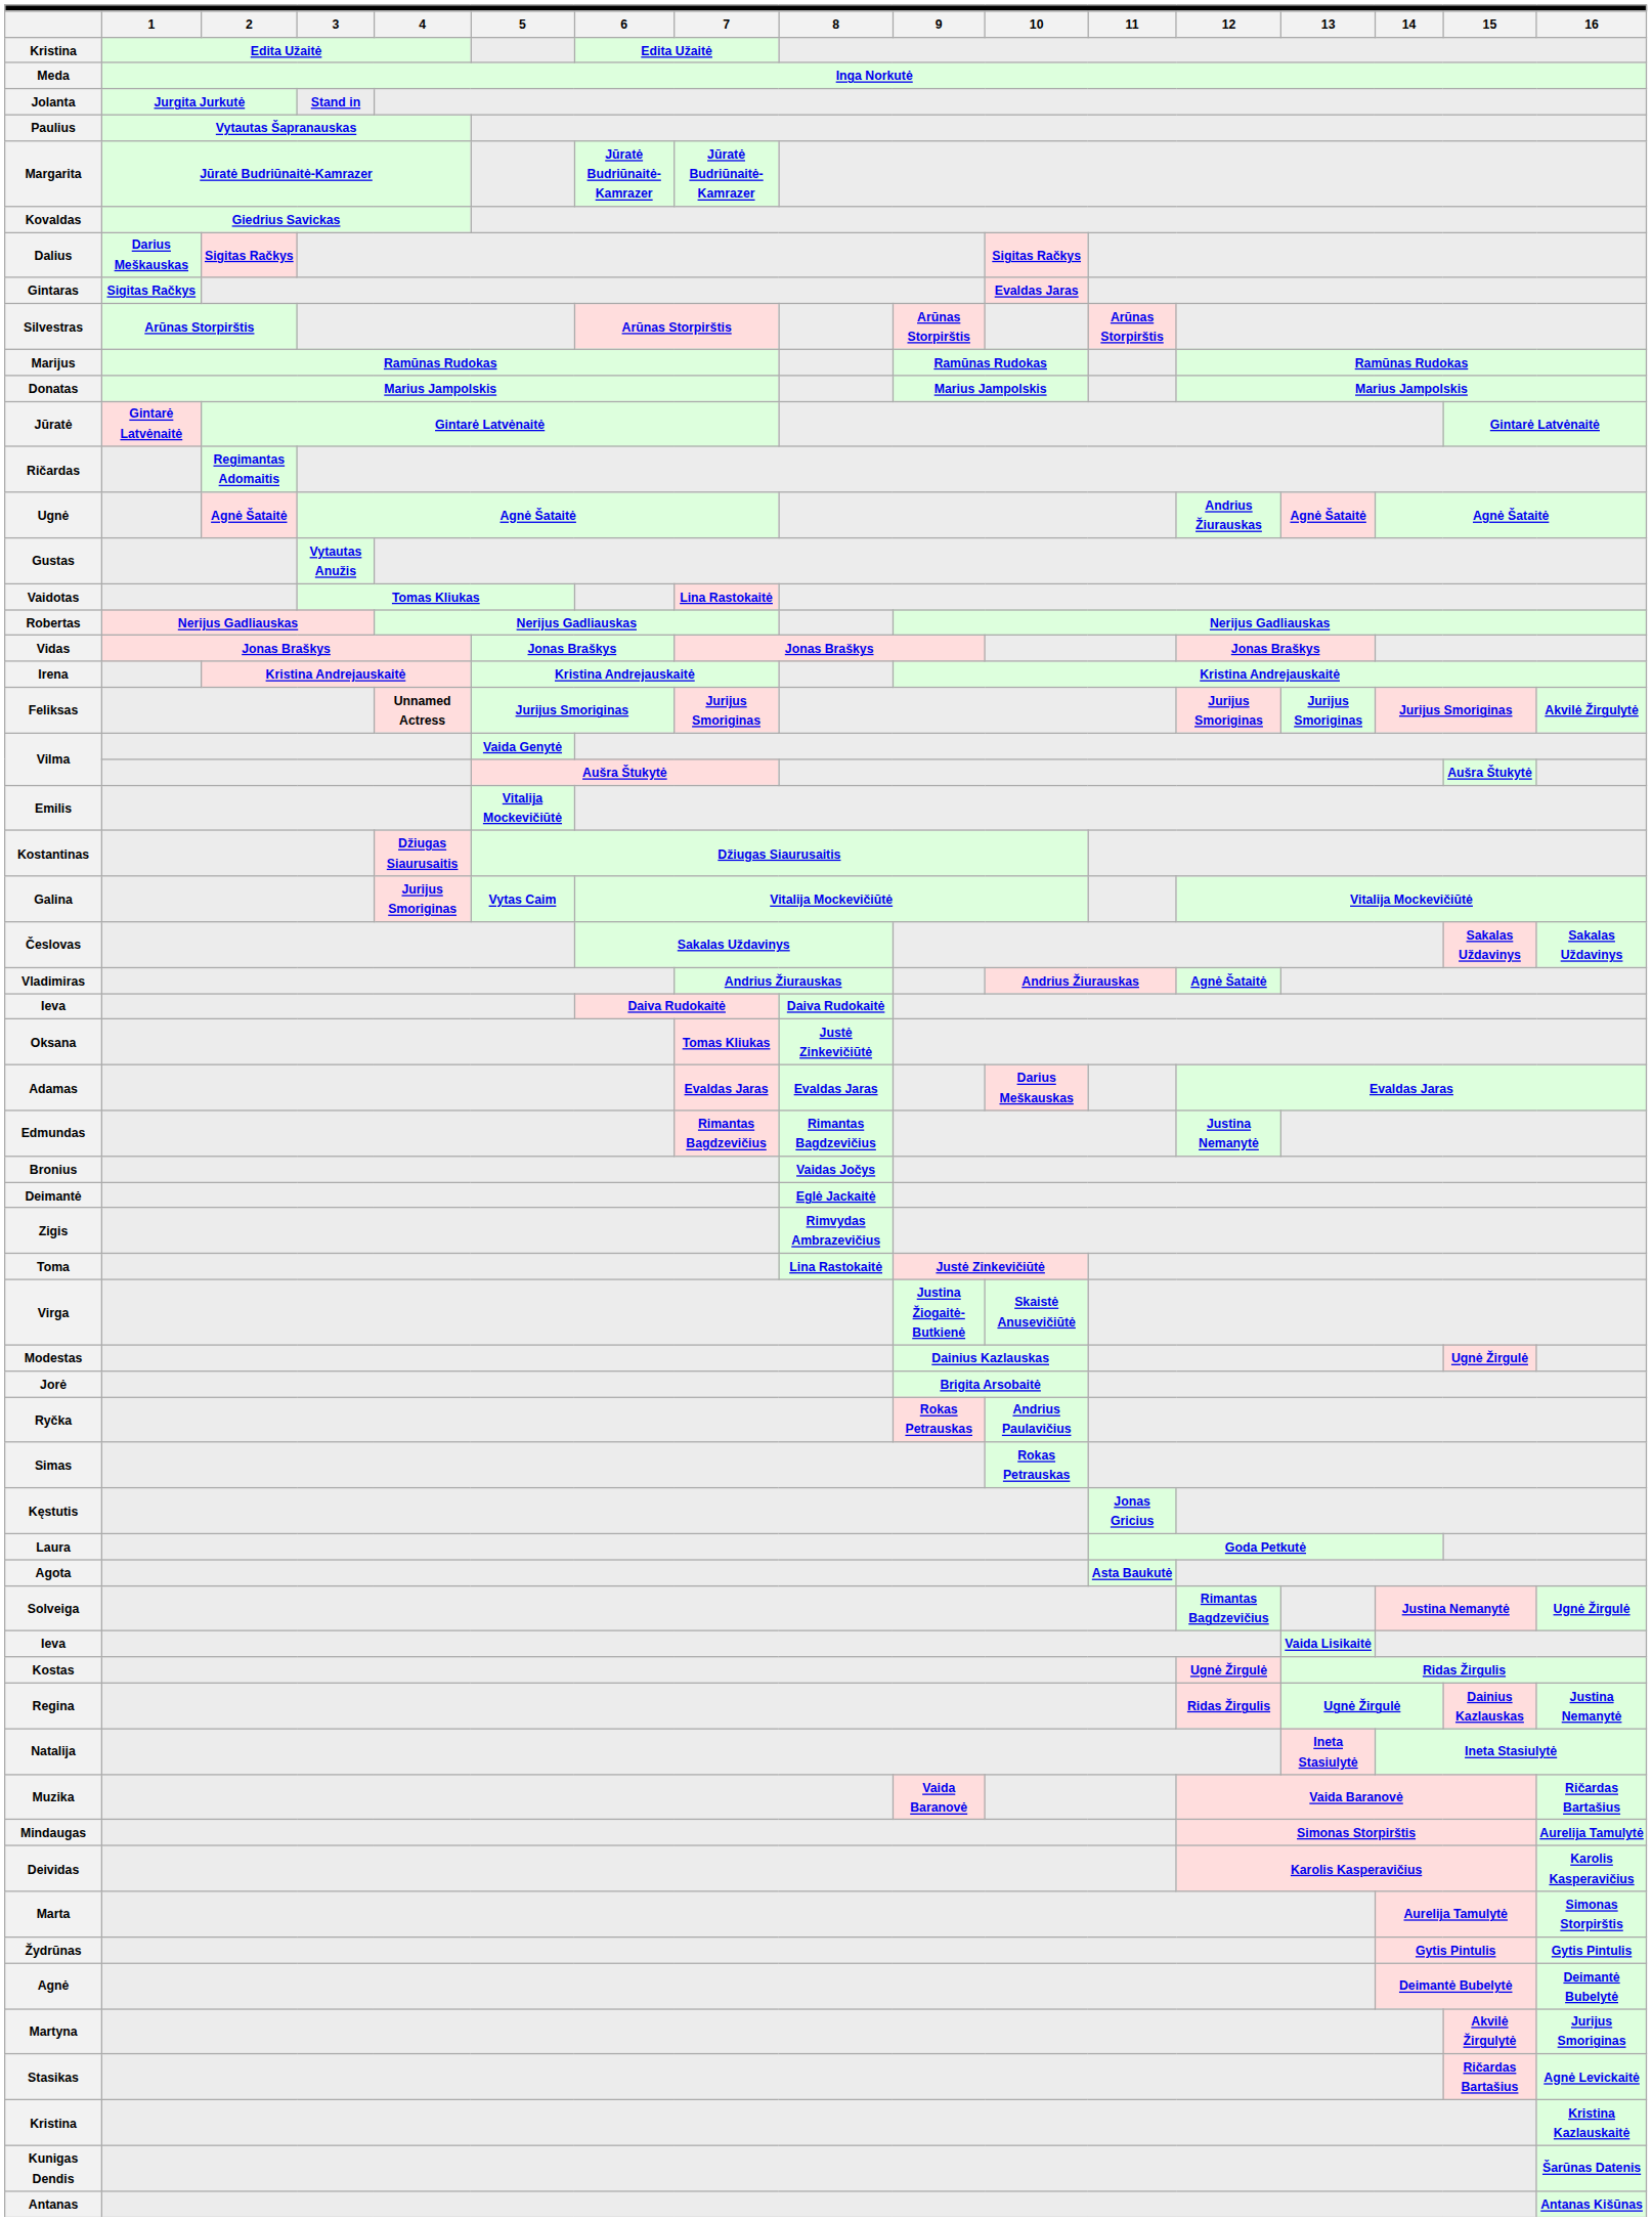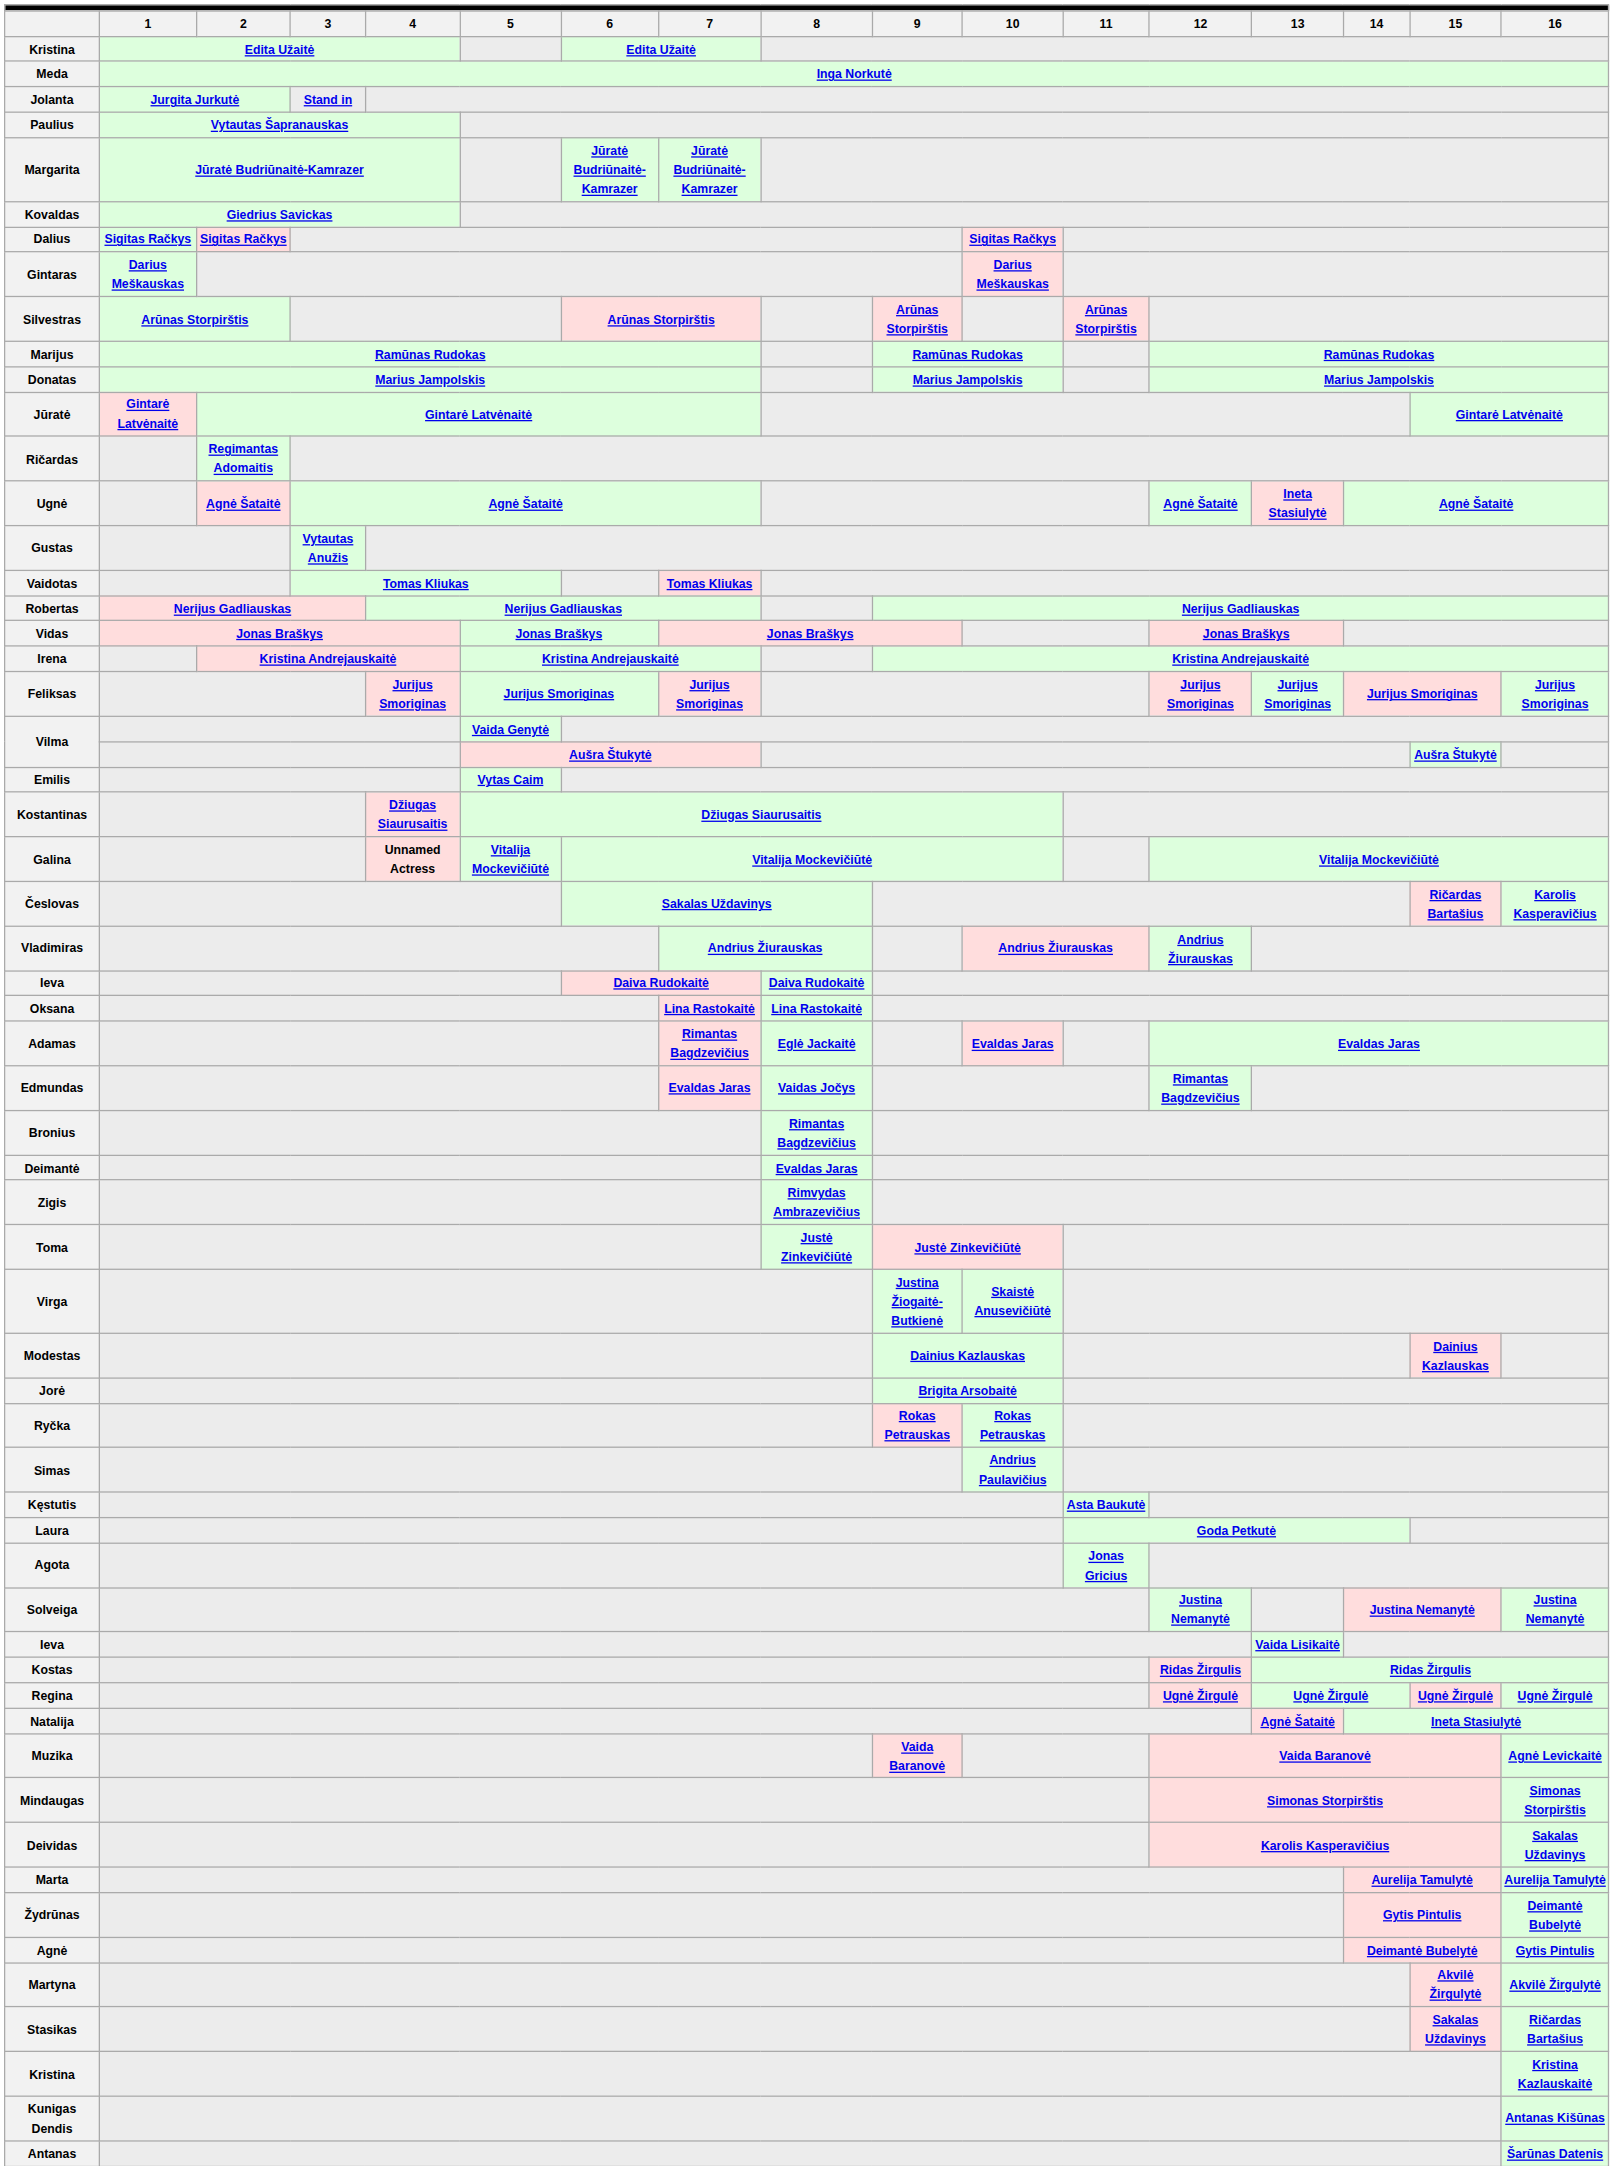Dalius | 1: Darius Meškauskas -> Sigitas Račkys
Gintaras | 1: Sigitas Račkys -> Darius Meškauskas
Gintaras | 10: Evaldas Jaras -> Darius Meškauskas
Ugnė | 12: Andrius Žiurauskas -> Agnė Šataitė
Ugnė | 13: Agnė Šataitė -> Ineta Stasiulytė
Vaidotas | 7: Lina Rastokaitė -> Tomas Kliukas
Feliksas | 4: Unnamed Actress -> Jurijus Smoriginas
Feliksas | 16: Akvilė Žirgulytė -> Jurijus Smoriginas
Emilis | 5: Vitalija Mockevičiūtė -> Vytas Caim
Galina | 4: Jurijus Smoriginas -> Unnamed Actress
Galina | 5: Vytas Caim -> Vitalija Mockevičiūtė
Česlovas | 15: Sakalas Uždavinys -> Ričardas Bartašius
Česlovas | 16: Sakalas Uždavinys -> Karolis Kasperavičius
Vladimiras | 12: Agnė Šataitė -> Andrius Žiurauskas
Oksana | 7: Tomas Kliukas -> Lina Rastokaitė
Oksana | 8: Justė Zinkevičiūtė -> Lina Rastokaitė
Adamas | 7: Evaldas Jaras -> Rimantas Bagdzevičius
Adamas | 8: Evaldas Jaras -> Eglė Jackaitė
Adamas | 10: Darius Meškauskas -> Evaldas Jaras
Edmundas | 7: Rimantas Bagdzevičius -> Evaldas Jaras
Edmundas | 8: Rimantas Bagdzevičius -> Vaidas Jočys
Edmundas | 12: Justina Nemanytė -> Rimantas Bagdzevičius
Bronius | 8: Vaidas Jočys -> Rimantas Bagdzevičius
Deimantė | 8: Eglė Jackaitė -> Evaldas Jaras
Toma | 8: Lina Rastokaitė -> Justė Zinkevičiūtė
Modestas | 15: Ugnė Žirgulė -> Dainius Kazlauskas
Ryčka | 10: Andrius Paulavičius -> Rokas Petrauskas
Simas | 10: Rokas Petrauskas -> Andrius Paulavičius
Kęstutis | 11: Jonas Gricius -> Asta Baukutė
Agota | 11: Asta Baukutė -> Jonas Gricius
Solveiga | 12: Rimantas Bagdzevičius -> Justina Nemanytė
Solveiga | 16: Ugnė Žirgulė -> Justina Nemanytė
Kostas | 12: Ugnė Žirgulė -> Ridas Žirgulis
Regina | 12: Ridas Žirgulis -> Ugnė Žirgulė
Regina | 15: Dainius Kazlauskas -> Ugnė Žirgulė
Regina | 16: Justina Nemanytė -> Ugnė Žirgulė
Natalija | 13: Ineta Stasiulytė -> Agnė Šataitė
Muzika | 16: Ričardas Bartašius -> Agnė Levickaitė
Mindaugas | 16: Aurelija Tamulytė -> Simonas Storpirštis
Deividas | 16: Karolis Kasperavičius -> Sakalas Uždavinys
Marta | 16: Simonas Storpirštis -> Aurelija Tamulytė
Žydrūnas | 16: Gytis Pintulis -> Deimantė Bubelytė
Agnė | 16: Deimantė Bubelytė -> Gytis Pintulis
Martyna | 16: Jurijus Smoriginas -> Akvilė Žirgulytė
Stasikas | 15: Ričardas Bartašius -> Sakalas Uždavinys
Stasikas | 16: Agnė Levickaitė -> Ričardas Bartašius
Kunigas Dendis | 16: Šarūnas Datenis -> Antanas Kišūnas
Antanas | 16: Antanas Kišūnas -> Šarūnas Datenis
